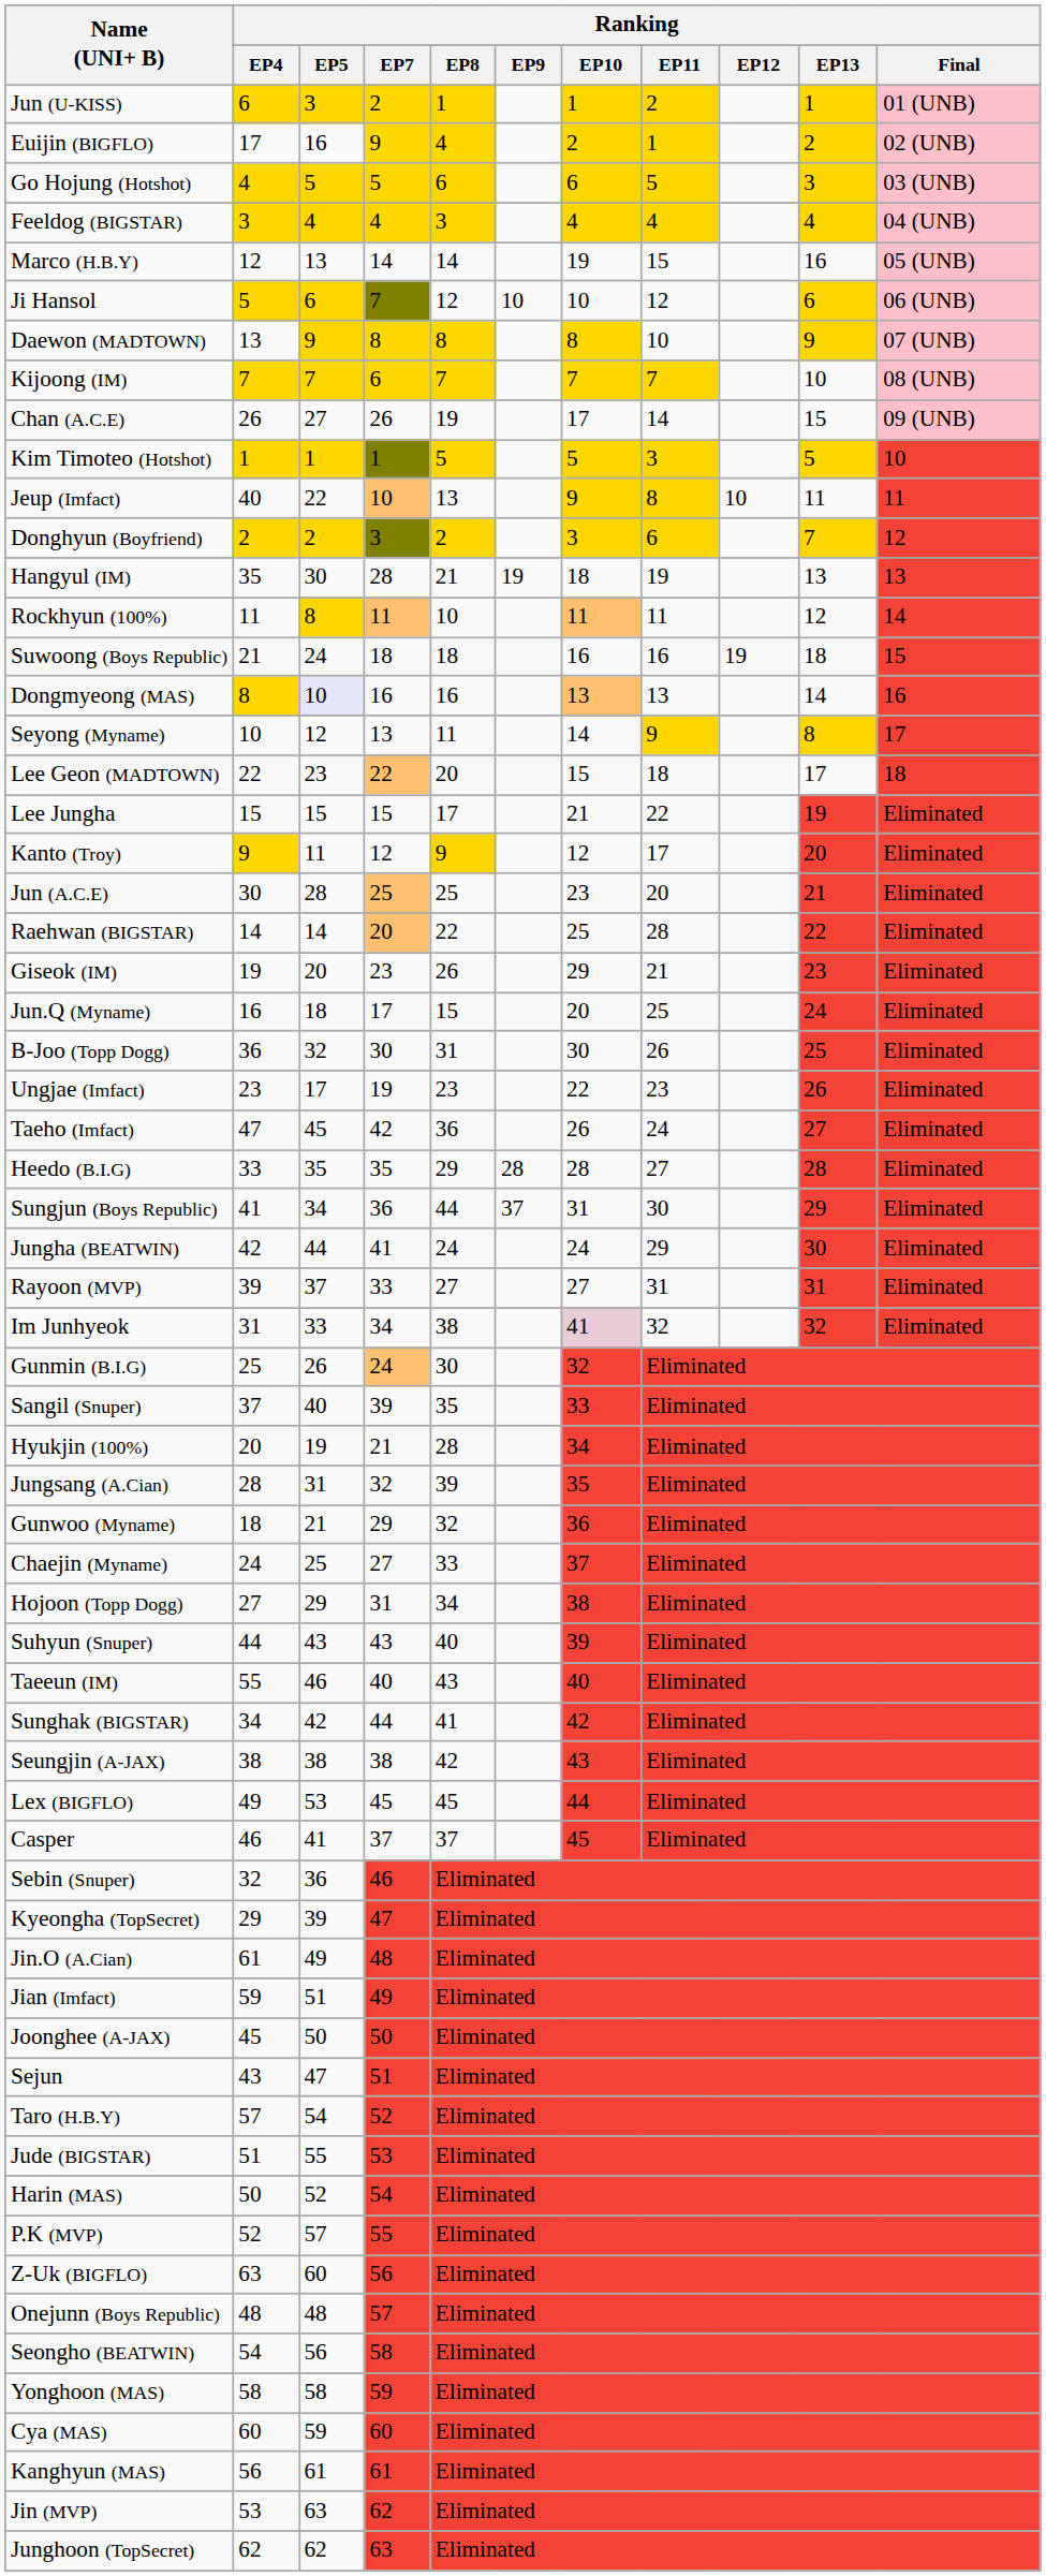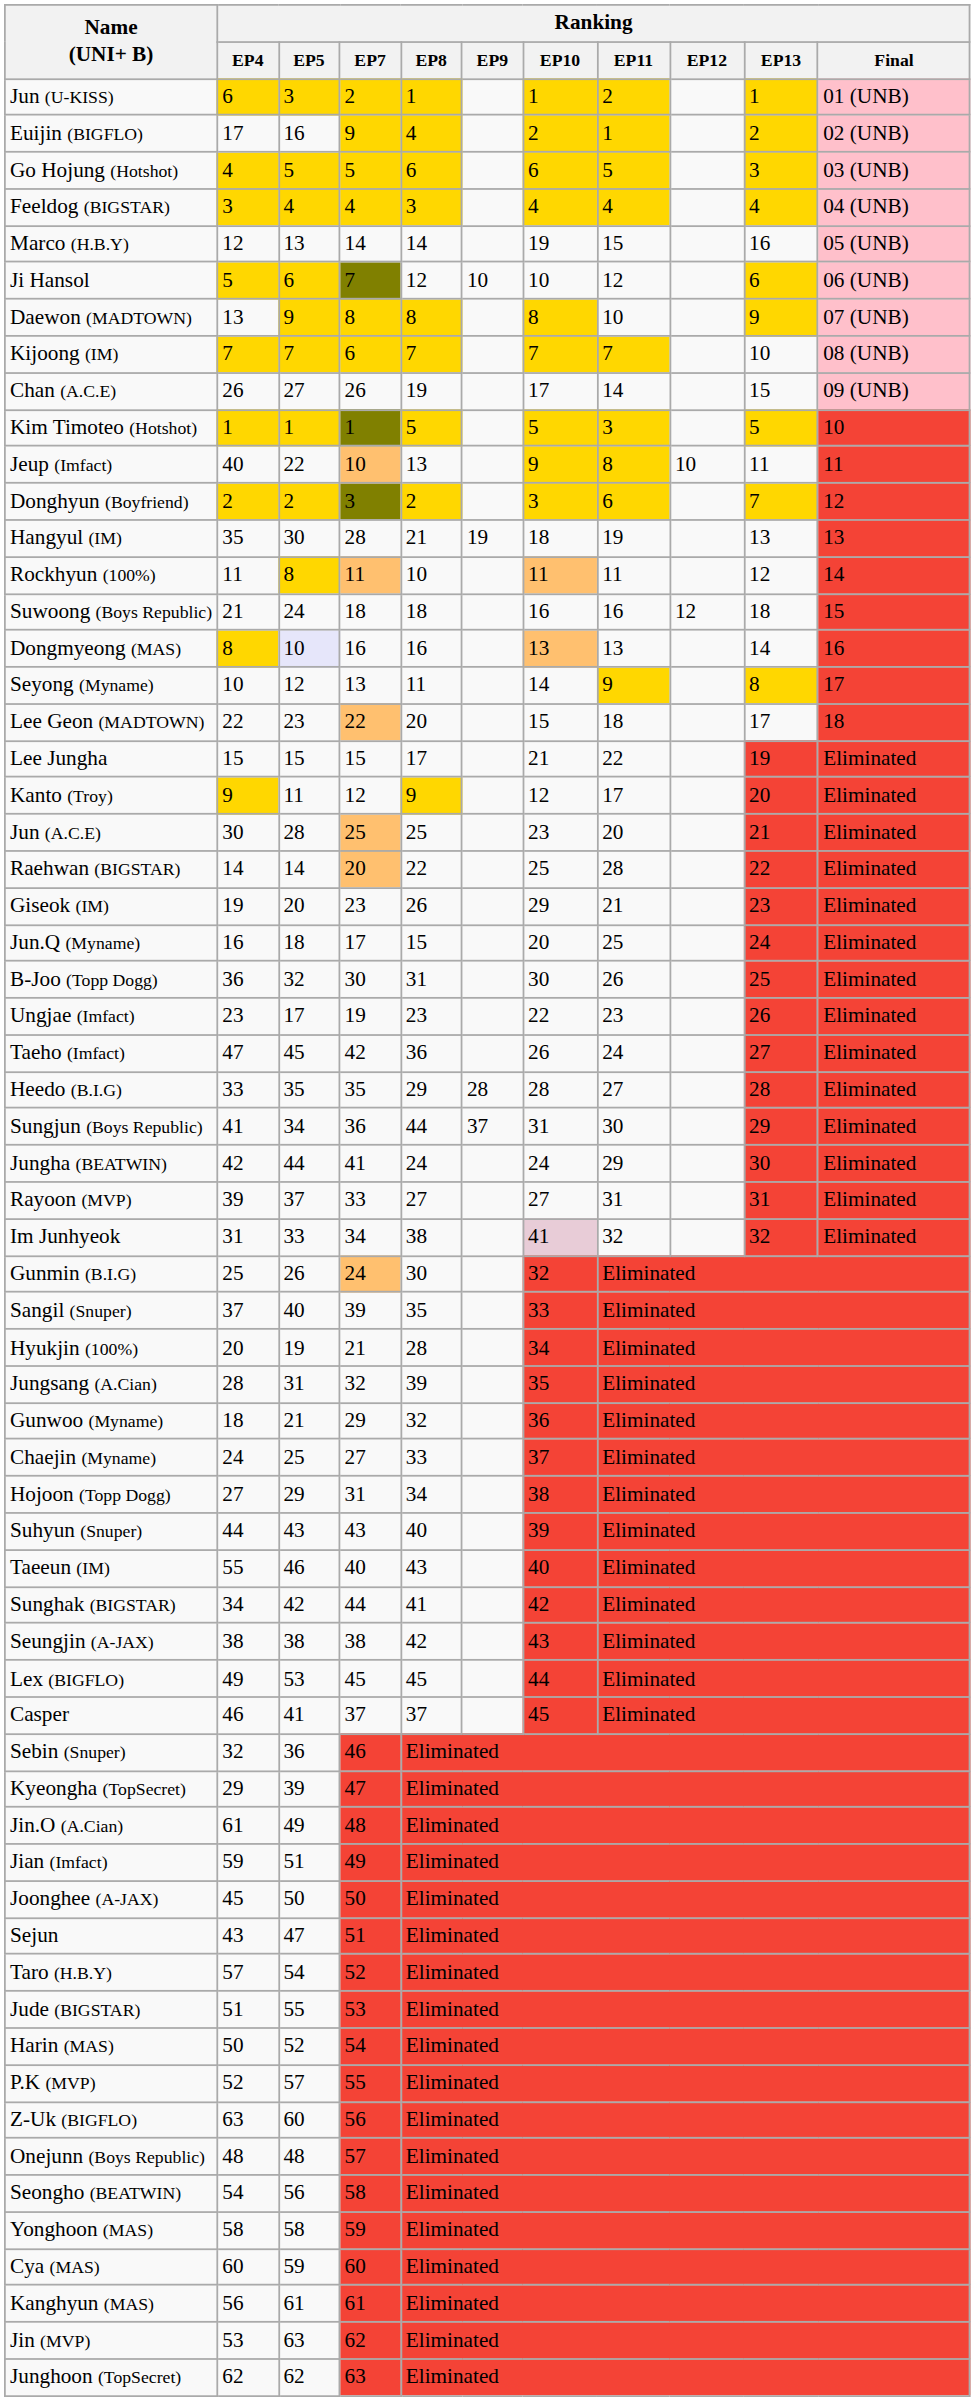Suwoong (Boys Republic) | Ranking / EP12: 19 -> 12
